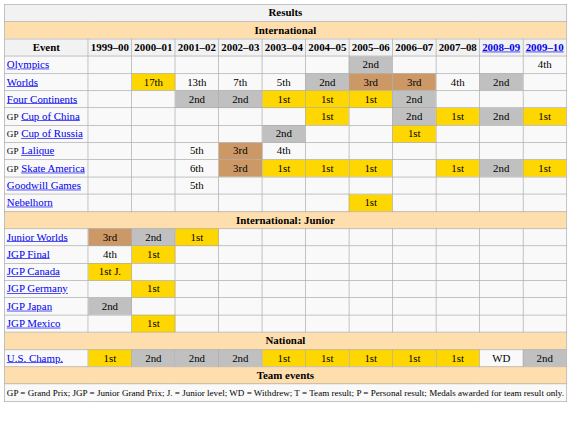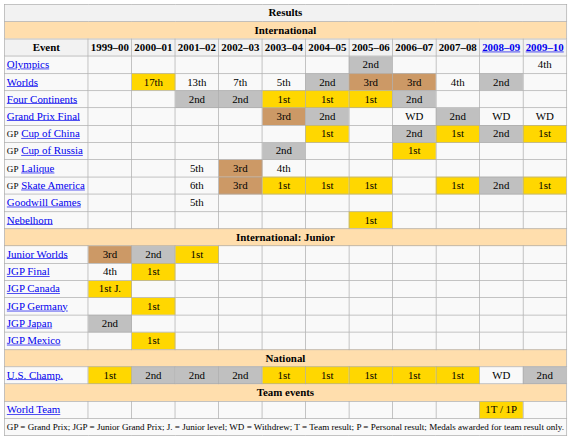+ row: Grand Prix Final | 3rd | 2nd | WD | 2nd | WD | WD
+ row: World Team | 1T / 1P
